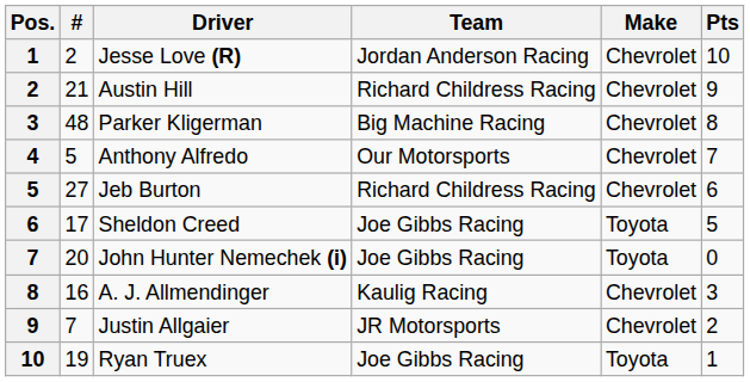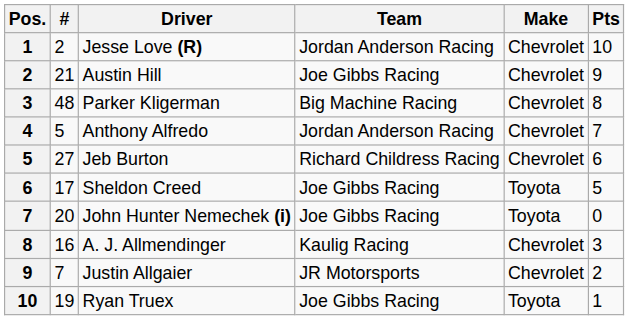Austin Hill | Team: Richard Childress Racing -> Joe Gibbs Racing
Anthony Alfredo | Team: Our Motorsports -> Jordan Anderson Racing
